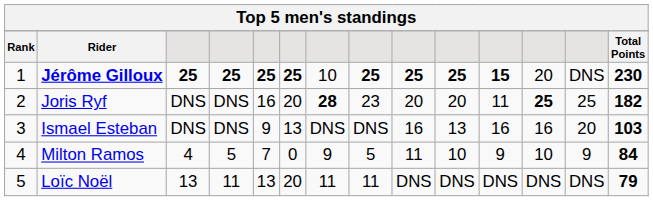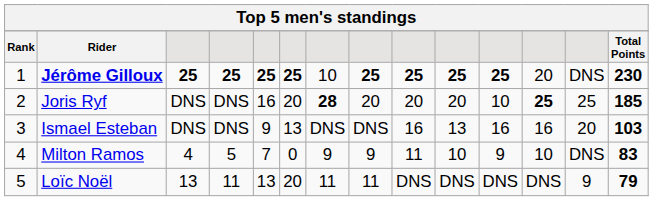Jérôme Gilloux | column 11: 15 -> 25
Joris Ryf | column 8: 23 -> 20
Joris Ryf | column 11: 11 -> 10
Joris Ryf | Total Points: 182 -> 185
Milton Ramos | column 8: 5 -> 9
Milton Ramos | column 13: 9 -> DNS
Milton Ramos | Total Points: 84 -> 83
Loïc Noël | column 13: DNS -> 9
